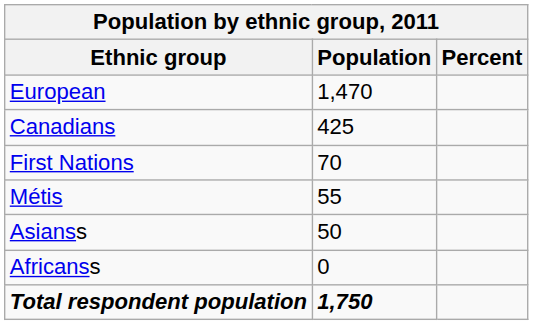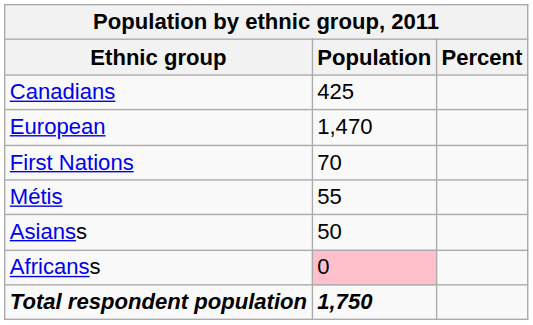rows swapped: European <-> Canadians
Africanss | Population: no background -> pink background
